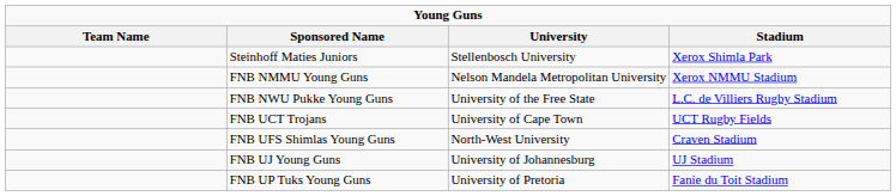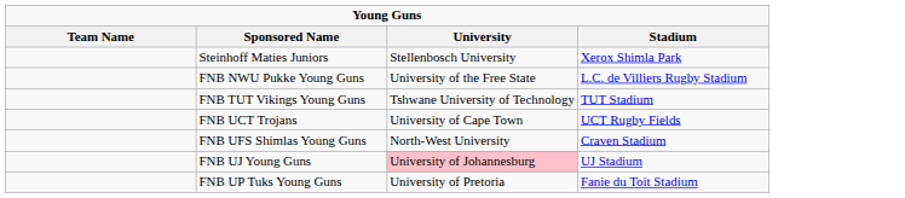- row: FNB NMMU Young Guns | Nelson Mandela Metropolitan University | Xerox NMMU Stadium
+ row: FNB TUT Vikings Young Guns | Tshwane University of Technology | TUT Stadium
FNB UJ Young Guns | University: no background -> pink background
